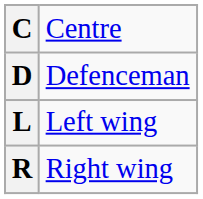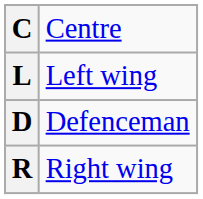rows swapped: D <-> L
